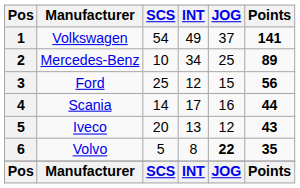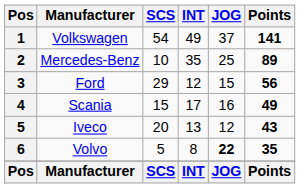Mercedes-Benz | INT: 34 -> 35
Ford | SCS: 25 -> 29
Scania | SCS: 14 -> 15
Scania | Points: 44 -> 49
